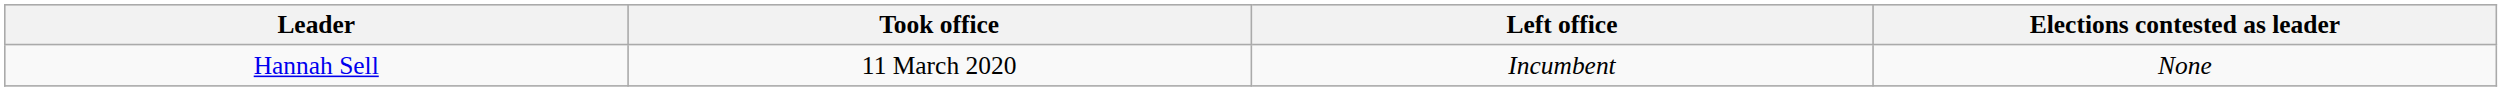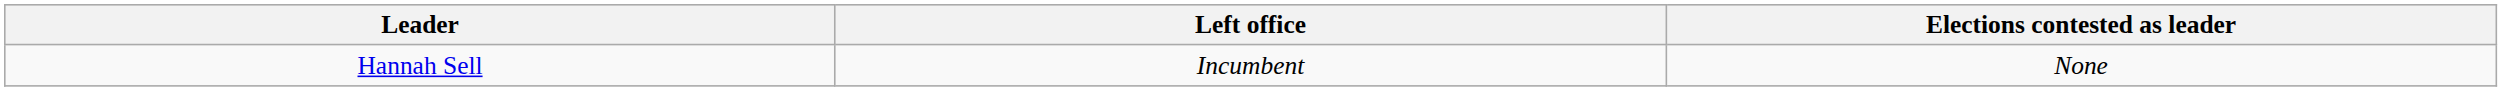- column: Took office | 11 March 2020
